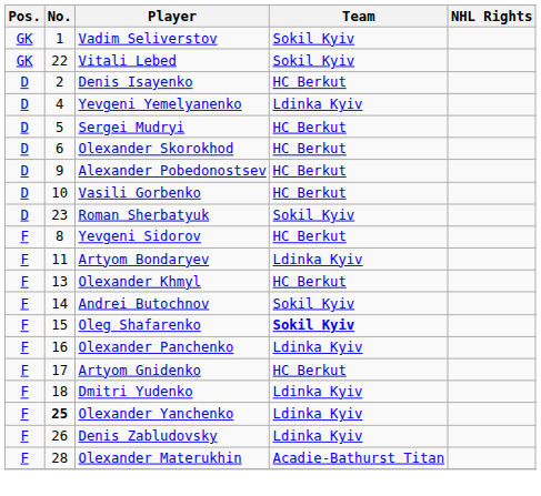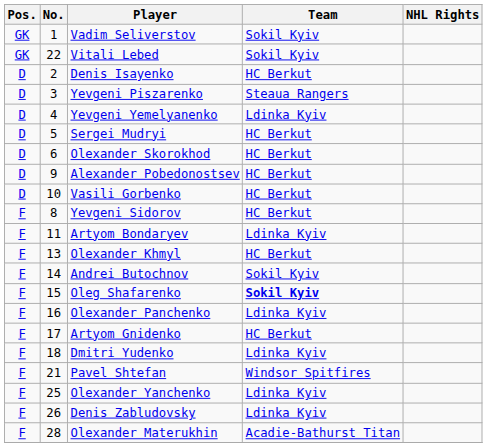+ row: D | 3 | Yevgeni Piszarenko | Steaua Rangers
- row: D | 23 | Roman Sherbatyuk | Sokil Kyiv
+ row: F | 21 | Pavel Shtefan | Windsor Spitfires
Olexander Yanchenko | No.: bold -> normal
